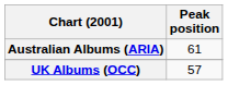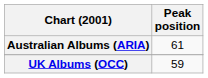UK Albums (OCC) | Peak position: 57 -> 59
